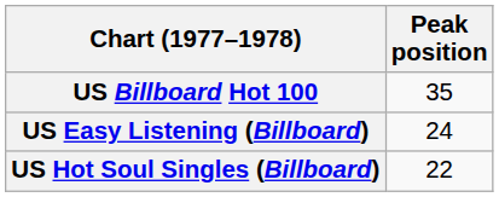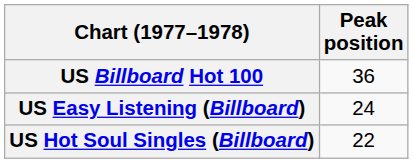US Billboard Hot 100 | Peak position: 35 -> 36
